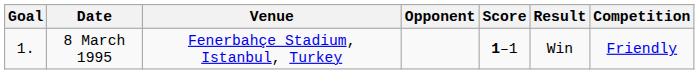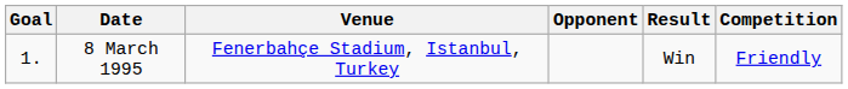- column: Score | 1–1
